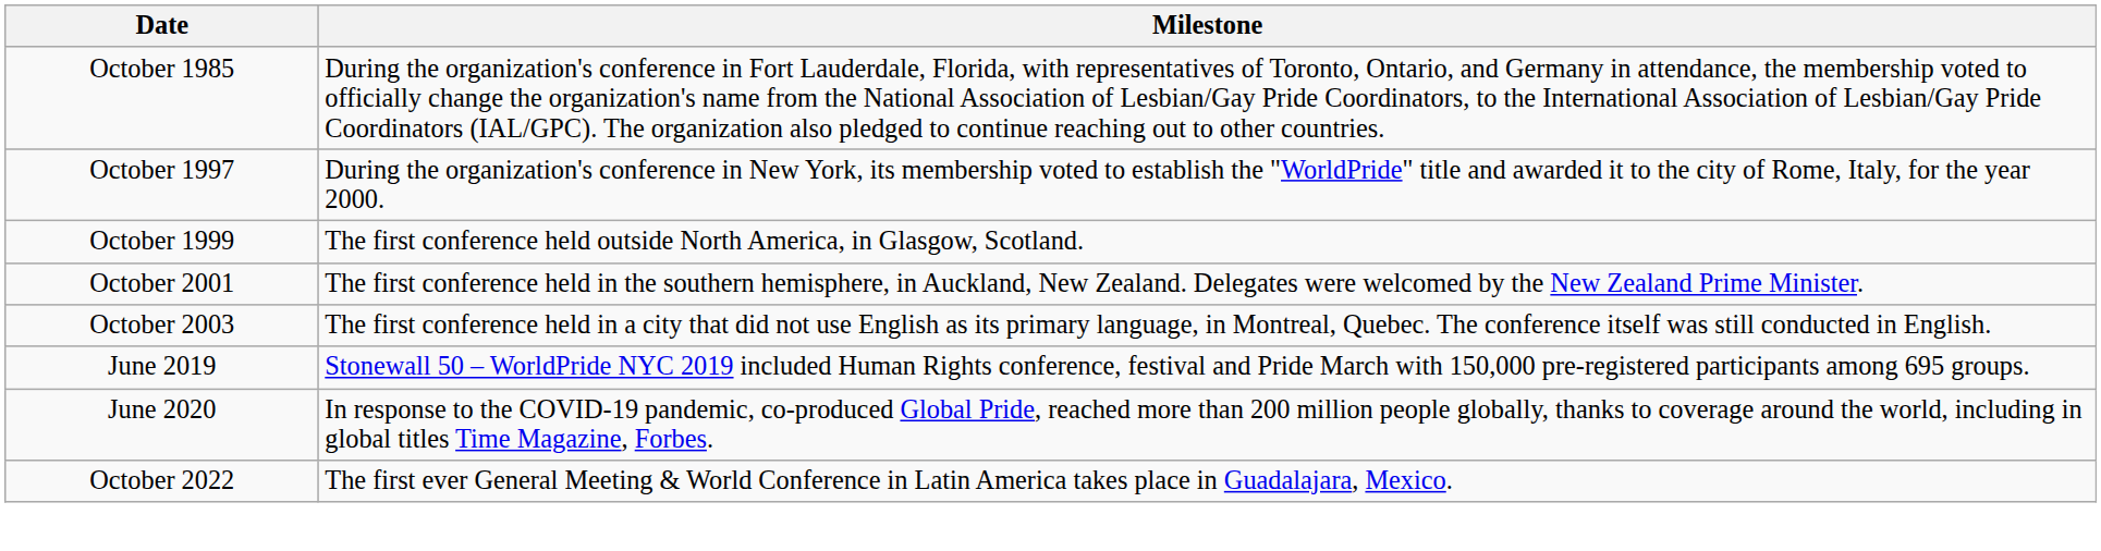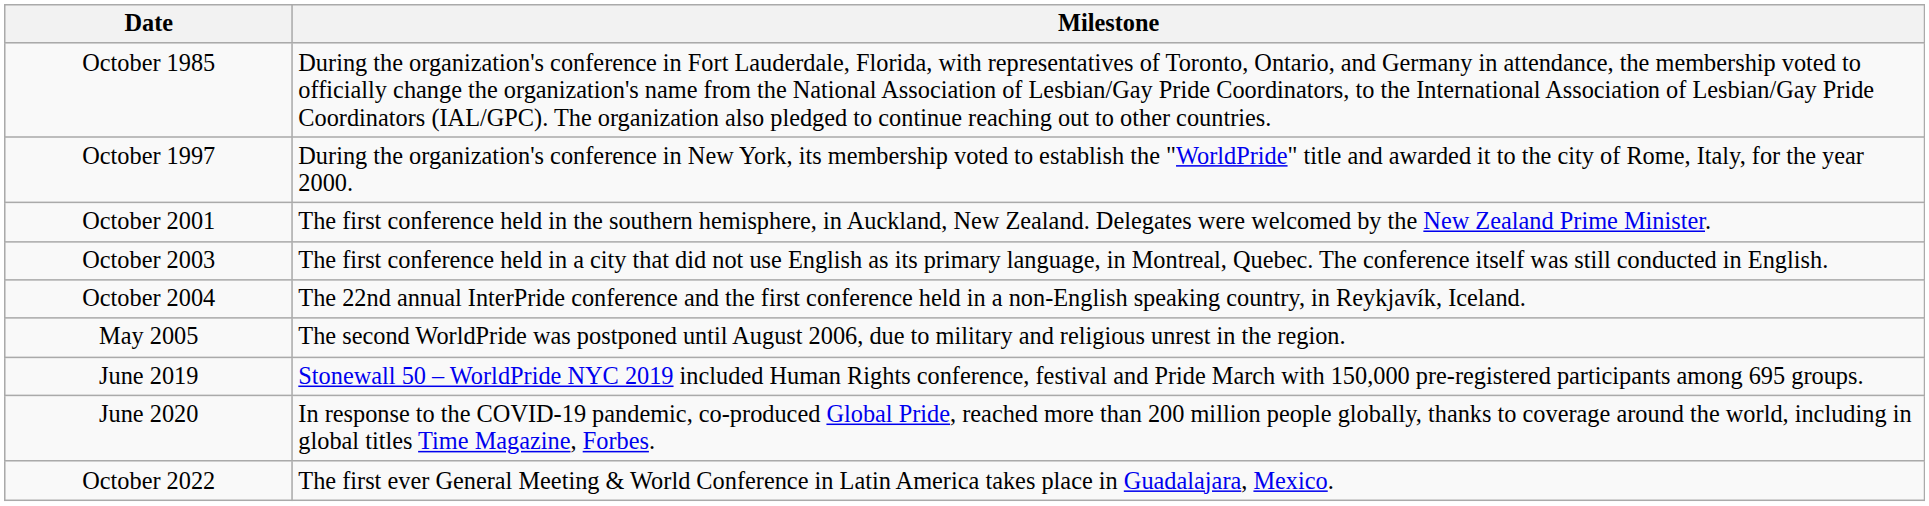- row: October 1999 | The first conference held outside North America, in Glasgow, Scotland.
+ row: October 2004 | The 22nd annual InterPride conference and the first conference held in a non-English speaking country, in Reykjavík, Iceland.
+ row: May 2005 | The second WorldPride was postponed until August 2006, due to military and religious unrest in the region.
